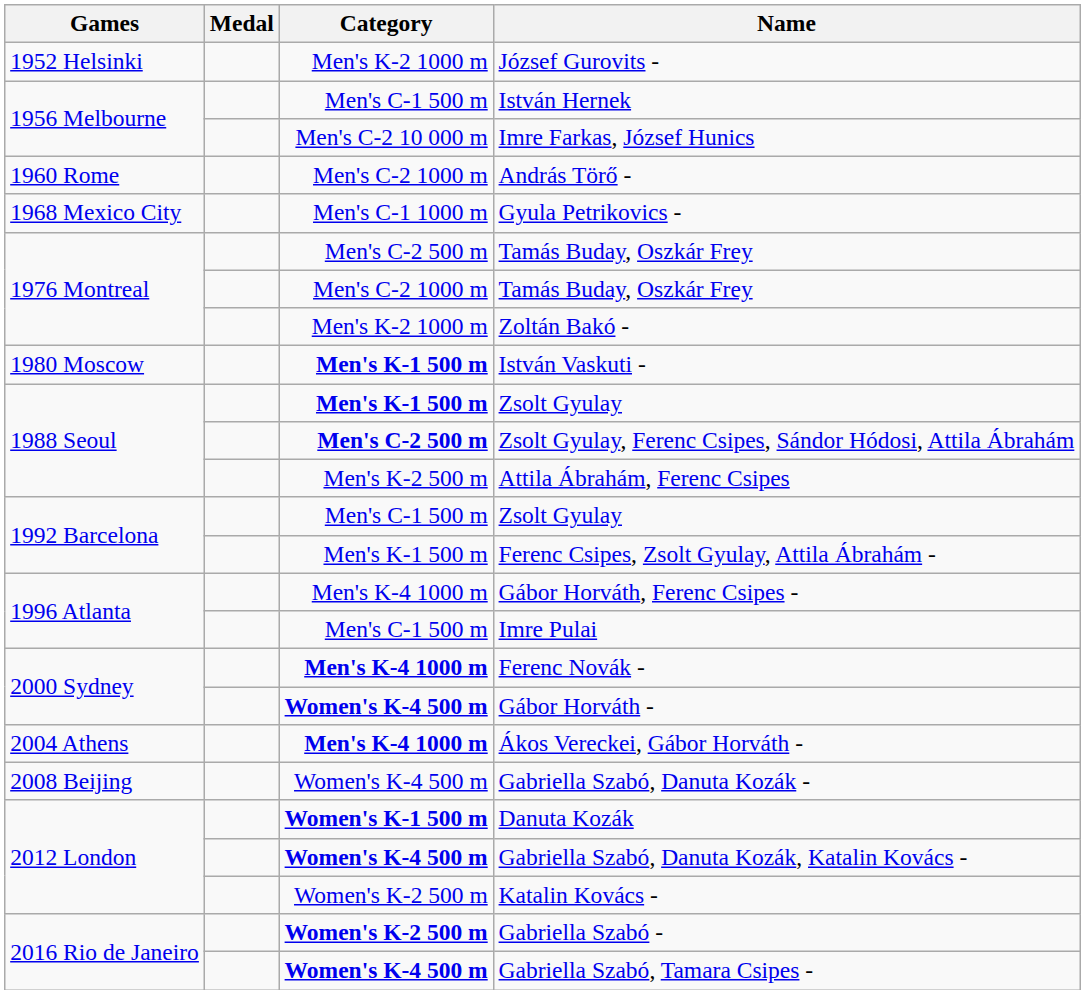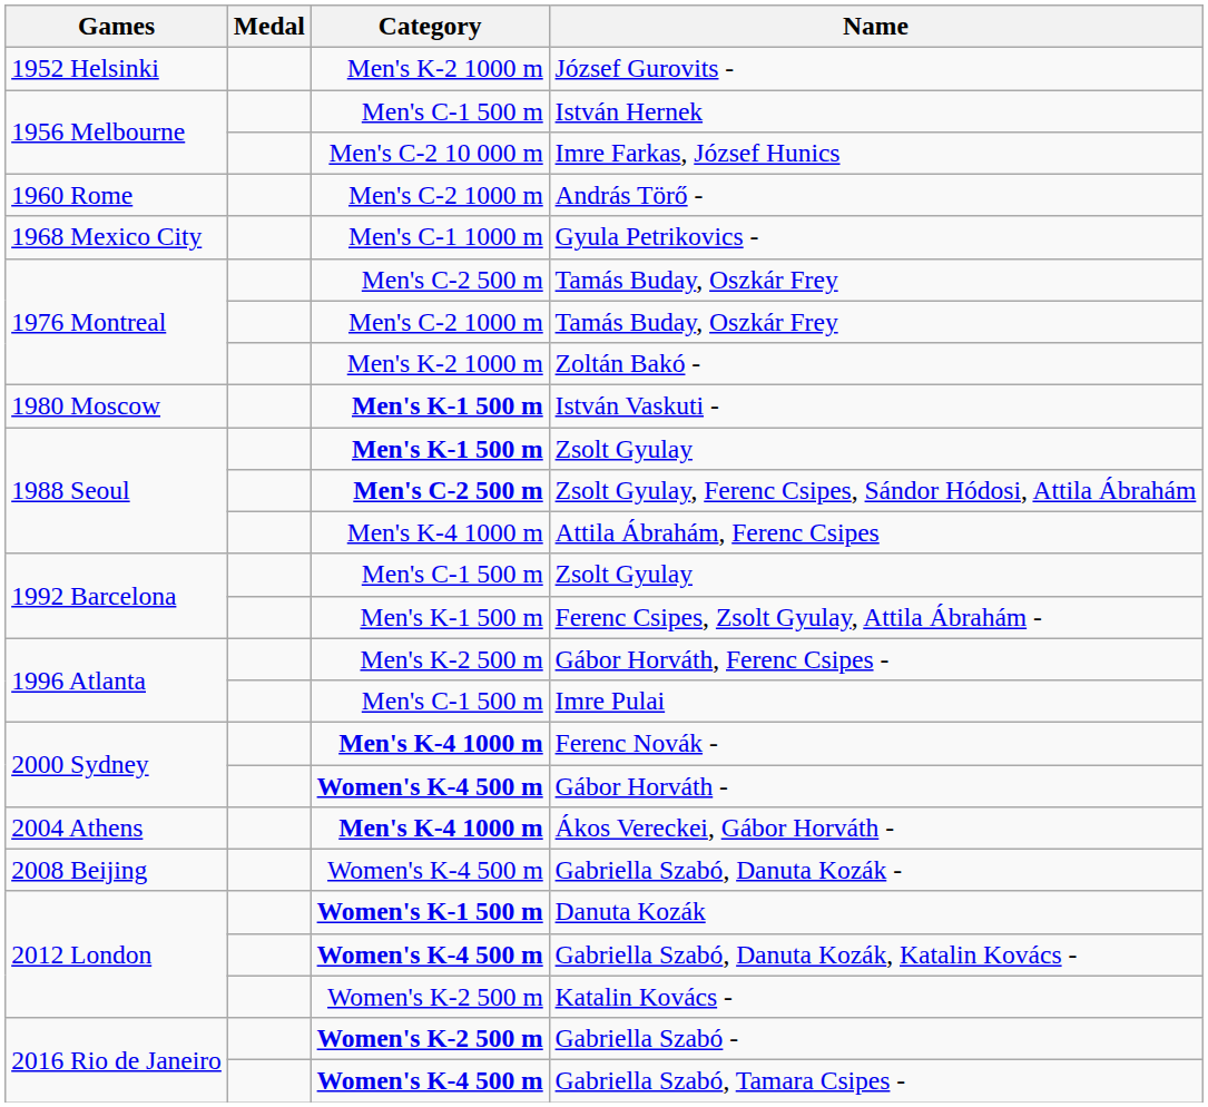Attila Ábrahám, Ferenc Csipes | Category: Men's K-2 500 m -> Men's K-4 1000 m
Gábor Horváth, Ferenc Csipes - | Category: Men's K-4 1000 m -> Men's K-2 500 m
